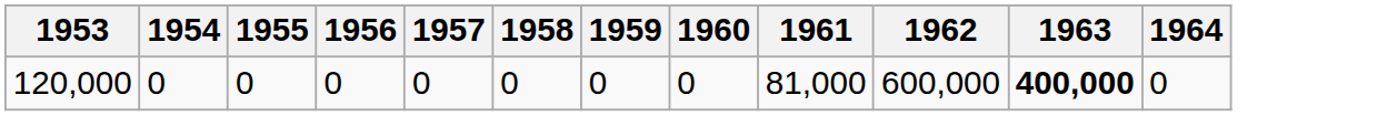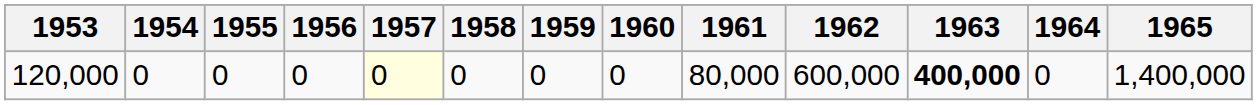+ column: 1965 | 1,400,000
120,000 | 1957: no background -> lightyellow background
120,000 | 1961: 81,000 -> 80,000
